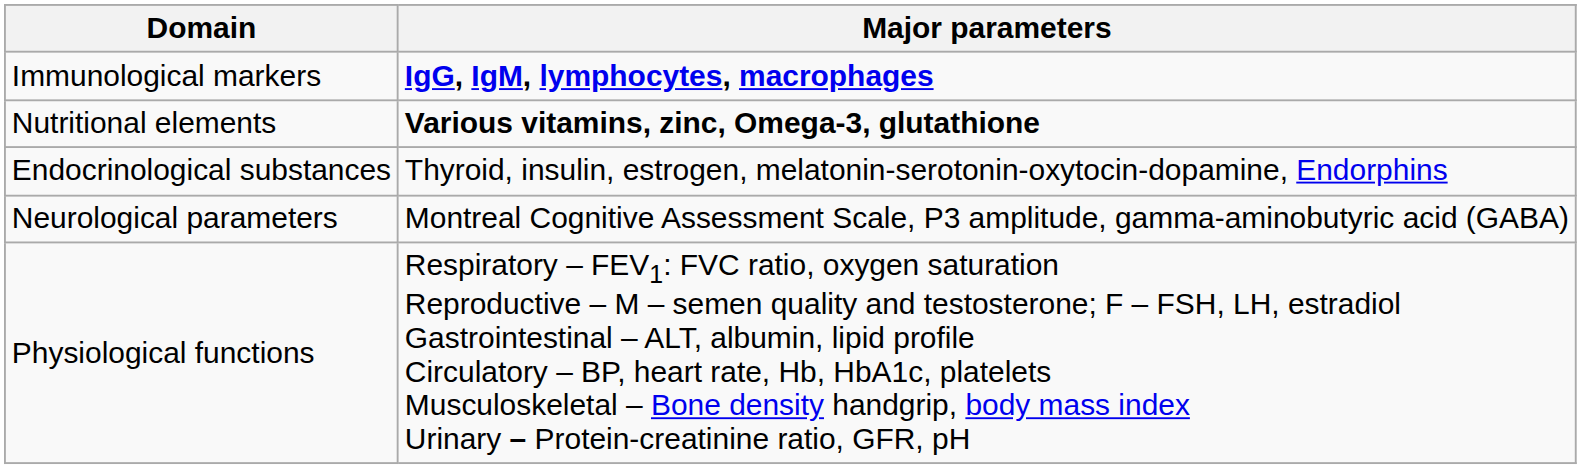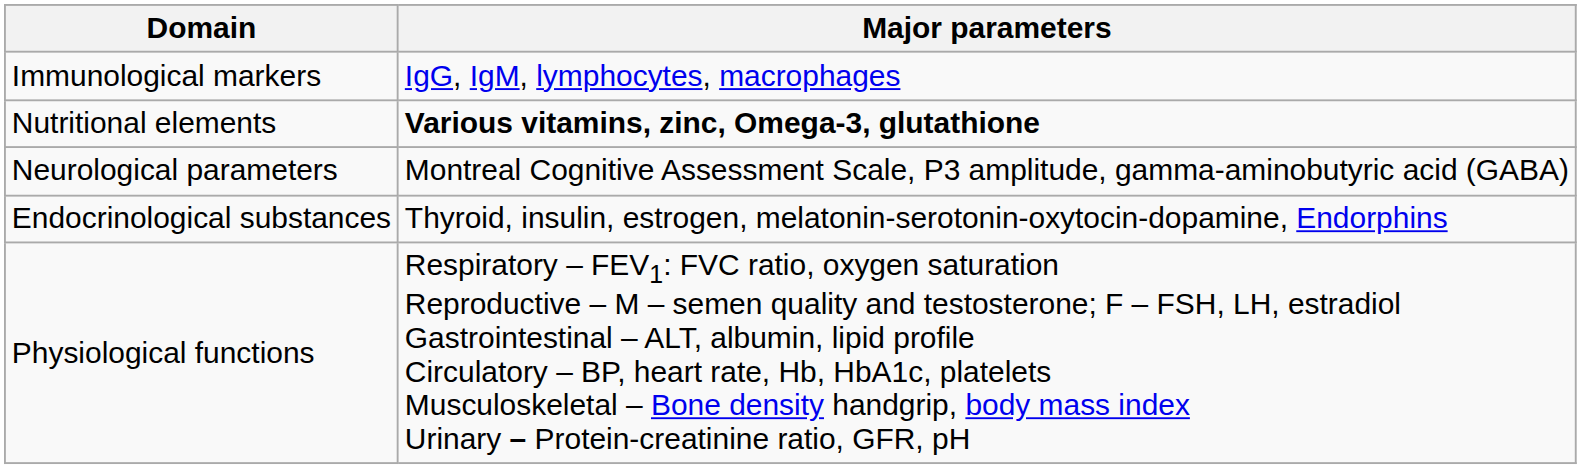Immunological markers | Major parameters: bold -> normal
rows swapped: Endocrinological substances <-> Neurological parameters
